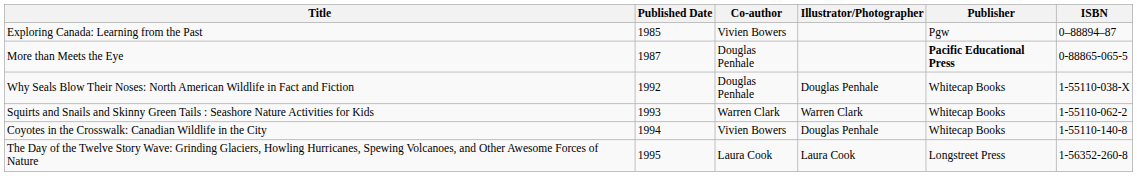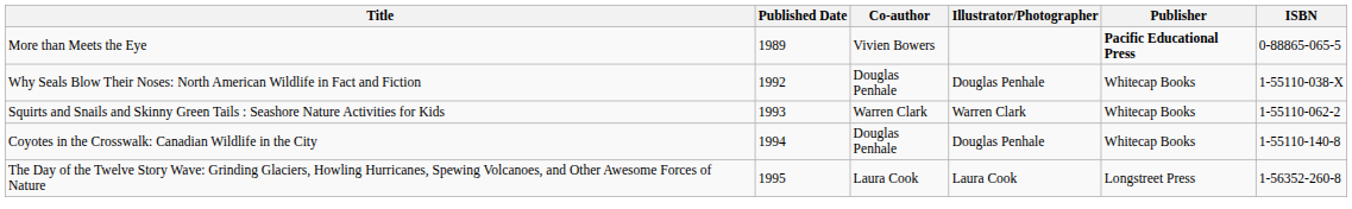- row: Exploring Canada: Learning from the Past | 1985 | Vivien Bowers | Pgw | 0–88894–87
More than Meets the Eye | Published Date: 1987 -> 1989
More than Meets the Eye | Co-author: Douglas Penhale -> Vivien Bowers
Coyotes in the Crosswalk: Canadian Wildlife in the City | Co-author: Vivien Bowers -> Douglas Penhale
